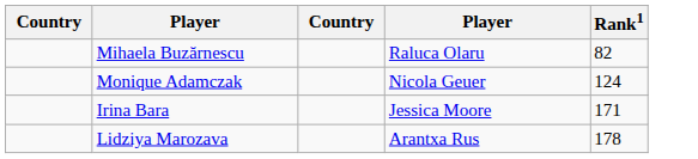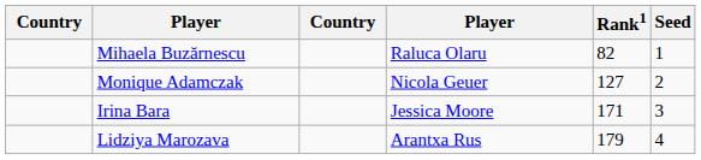+ column: Seed | 1 | 2 | 3 | 4
Monique Adamczak | Rank1: 124 -> 127
Lidziya Marozava | Rank1: 178 -> 179
